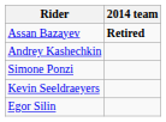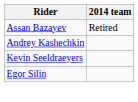Assan Bazayev | 2014 team: bold -> normal
- row: Simone Ponzi
